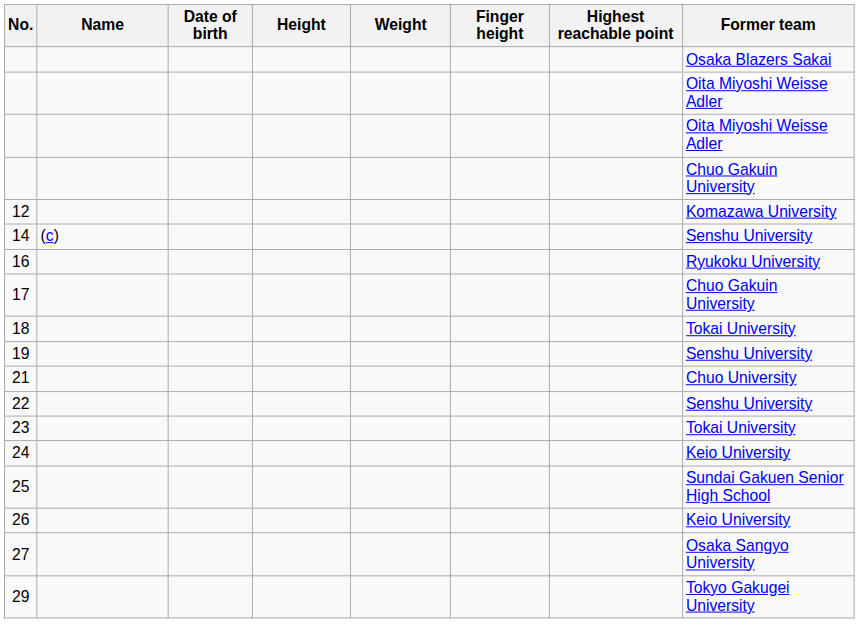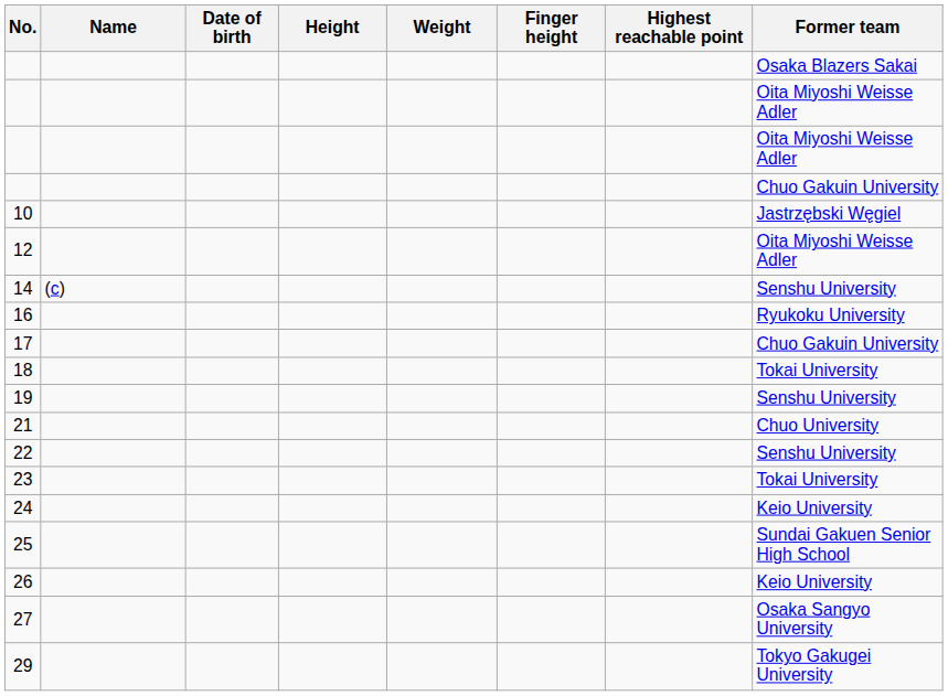+ row: 10 | Jastrzębski Węgiel
12 | Former team: Komazawa University -> Oita Miyoshi Weisse Adler
